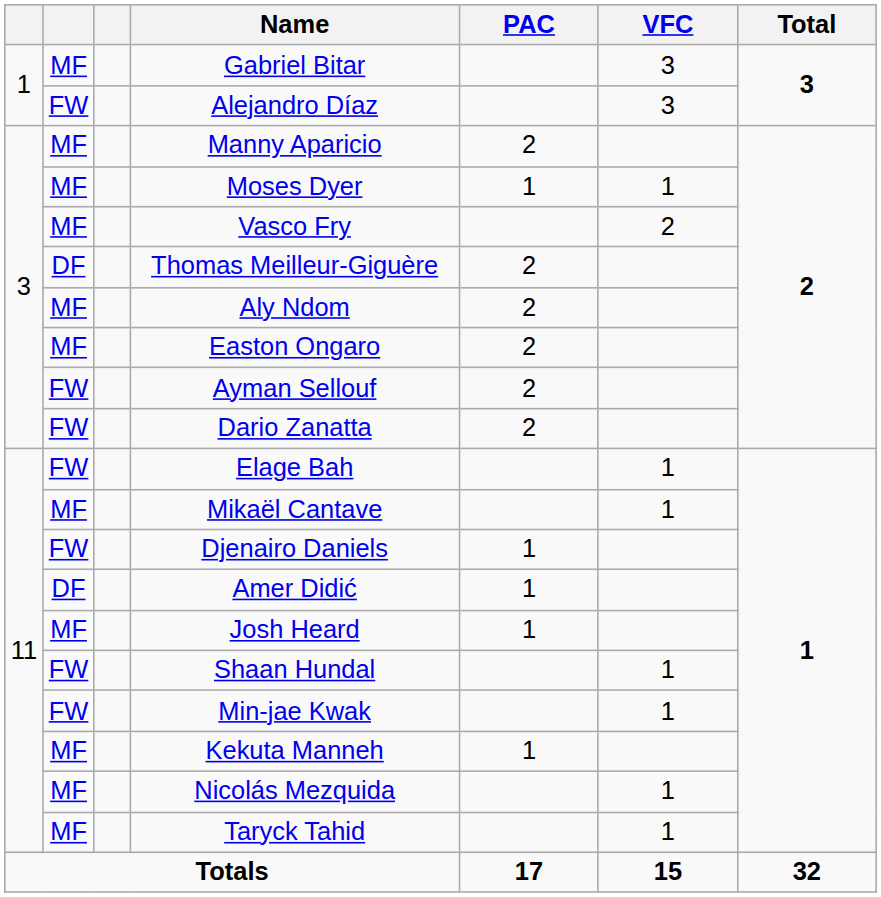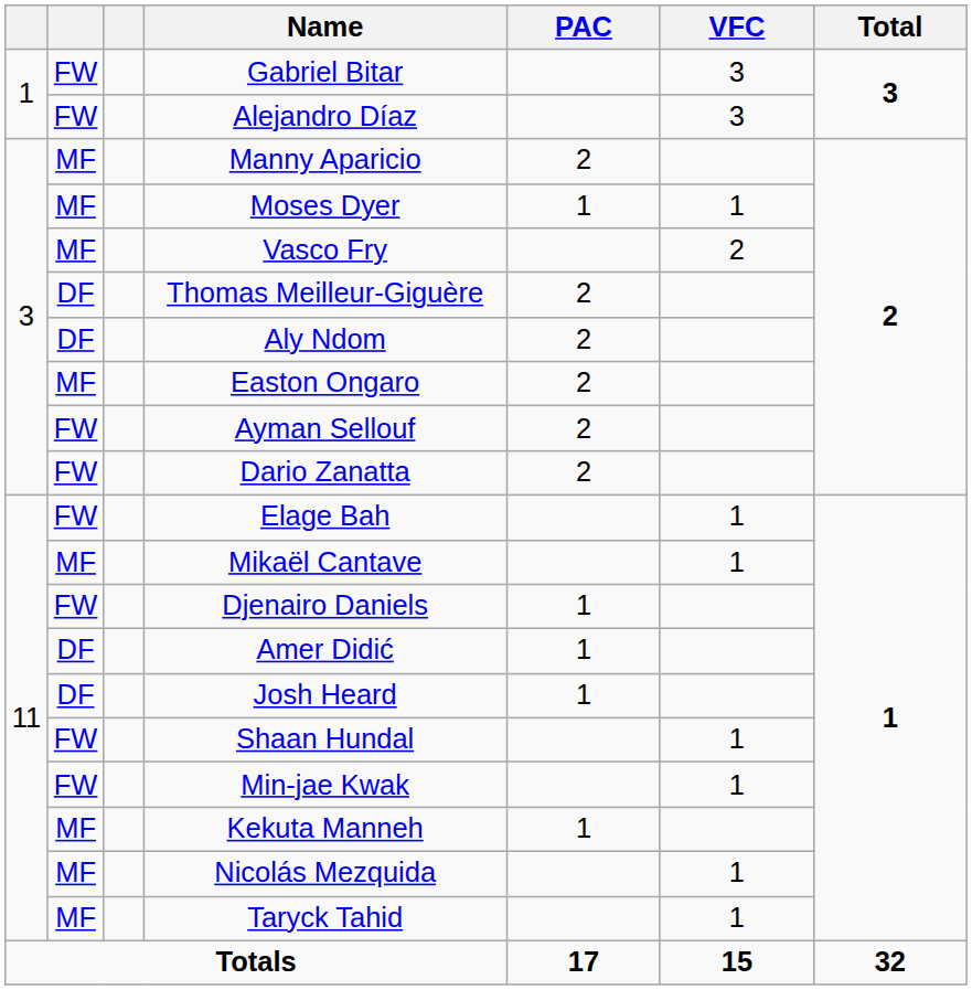Gabriel Bitar | column 2: MF -> FW
Aly Ndom | column 2: MF -> DF
Josh Heard | column 2: MF -> DF
